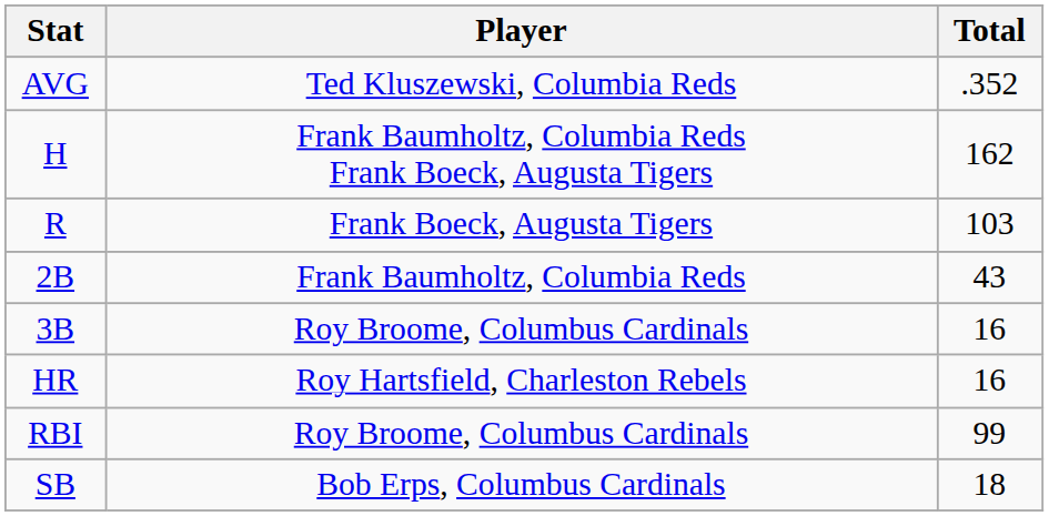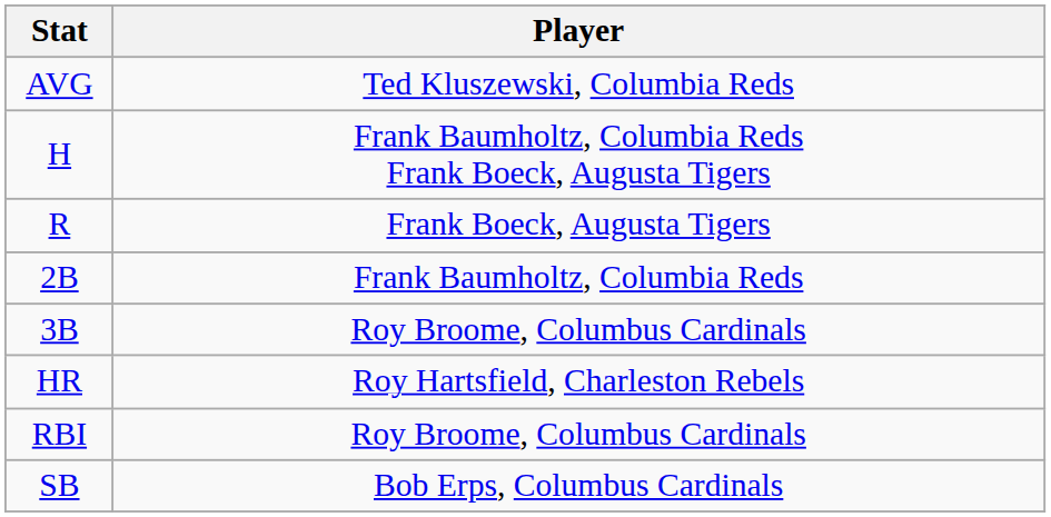- column: Total | .352 | 162 | 103 | 43 | 16 | 16 | 99 | 18
